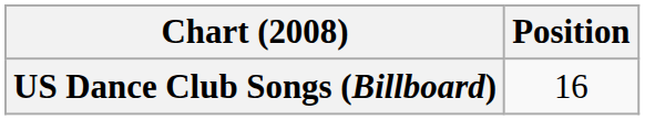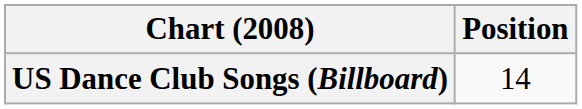US Dance Club Songs (Billboard) | Position: 16 -> 14
